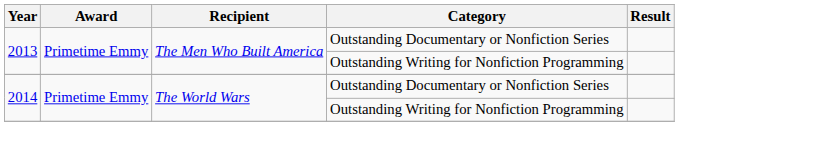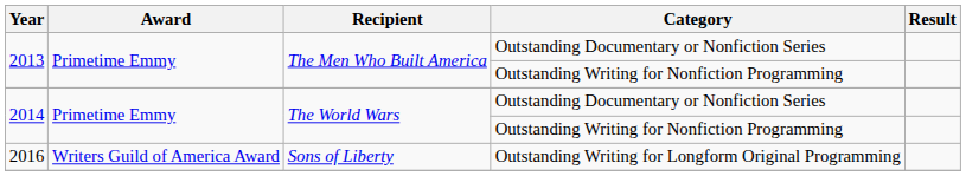+ row: 2016 | Writers Guild of America Award | Sons of Liberty | Outstanding Writing for Longform Original Programming
